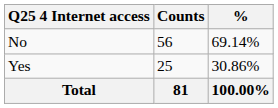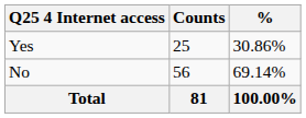rows swapped: No <-> Yes
